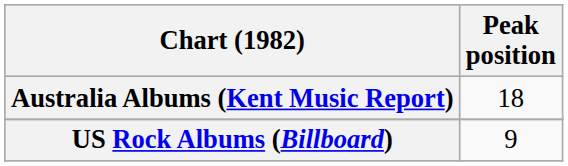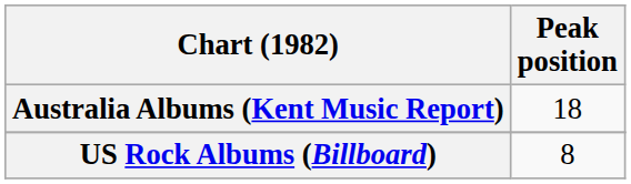US Rock Albums (Billboard) | Peak position: 9 -> 8
